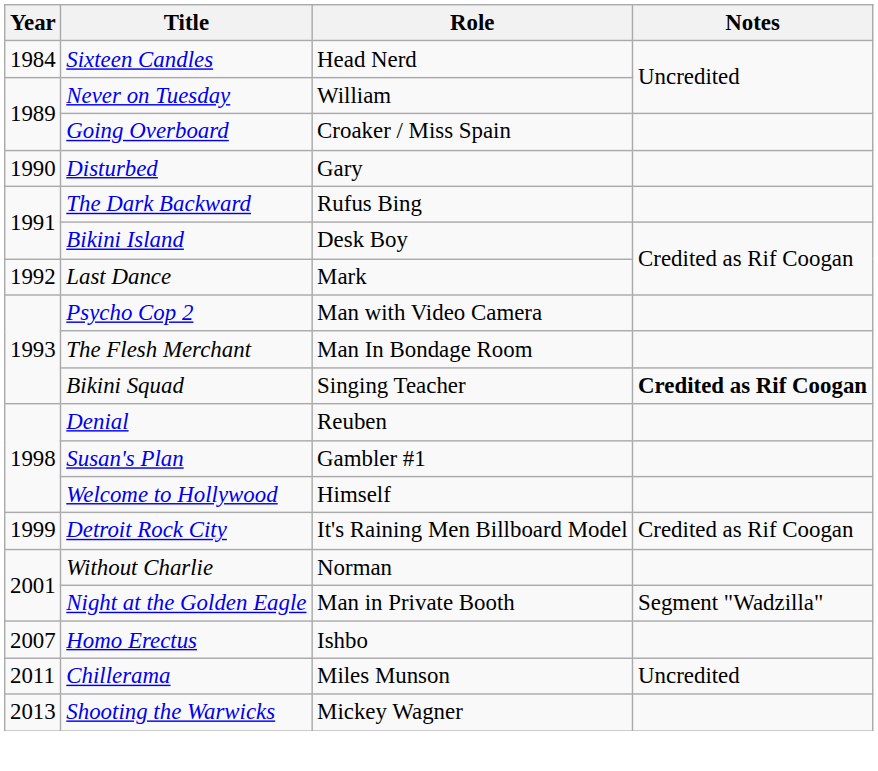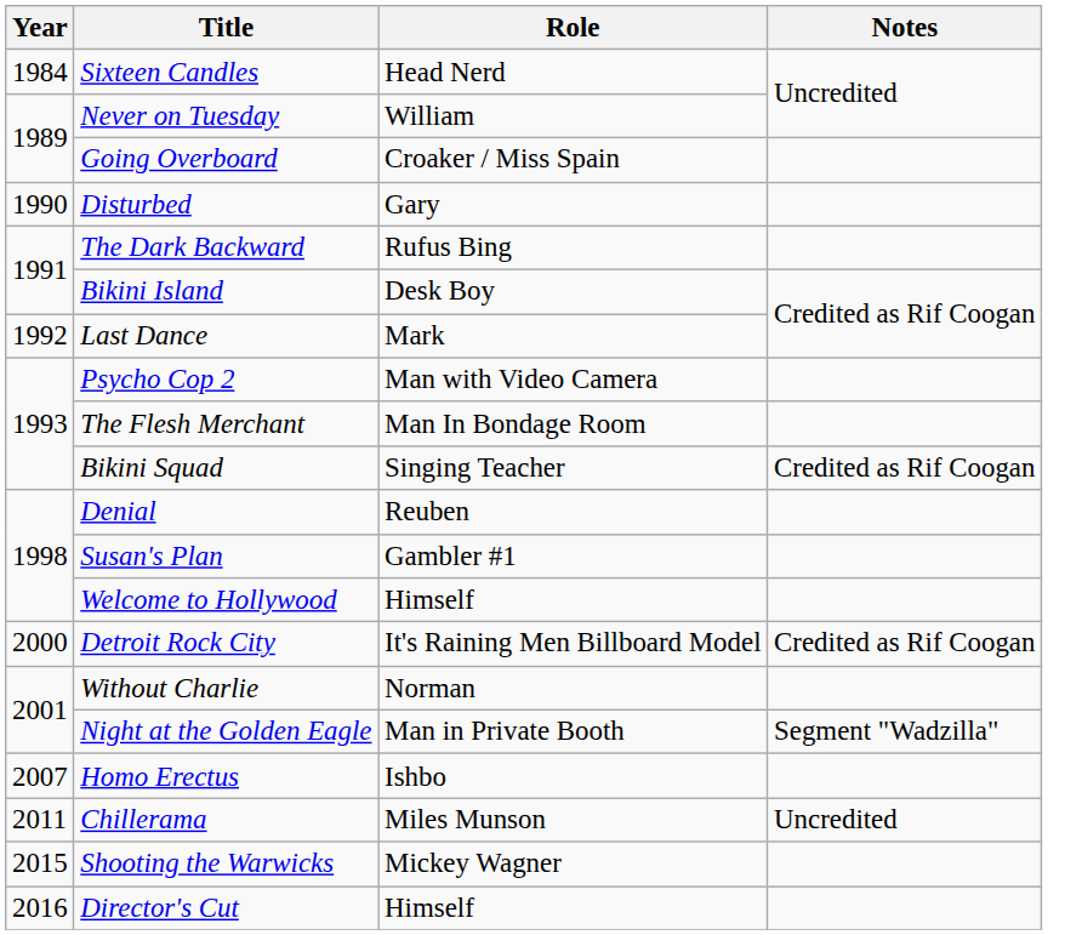Bikini Squad | Notes: bold -> normal
Detroit Rock City | Year: 1999 -> 2000
Shooting the Warwicks | Year: 2013 -> 2015
+ row: 2016 | Director's Cut | Himself
